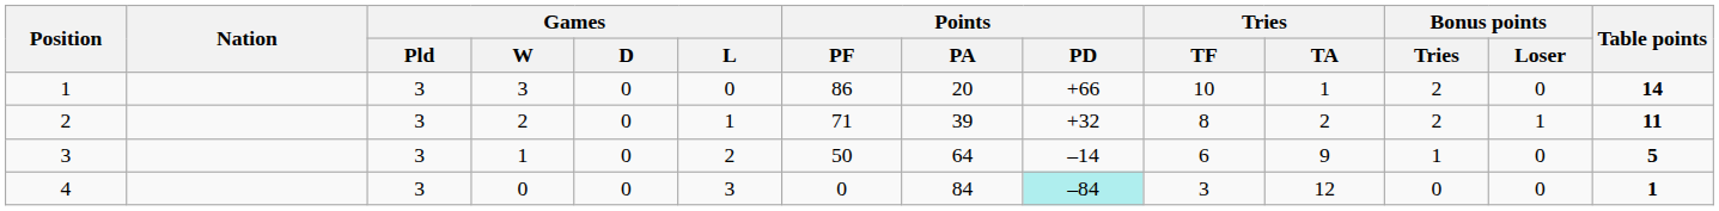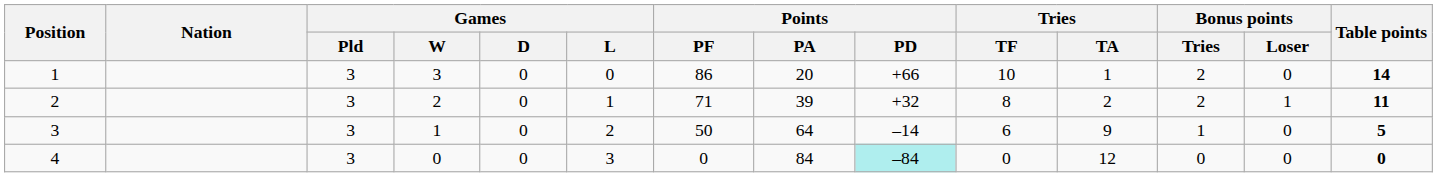4 | Tries / TF: 3 -> 0
4 | Table points: 1 -> 0
